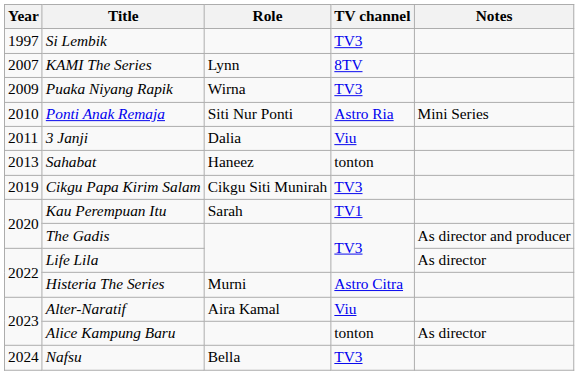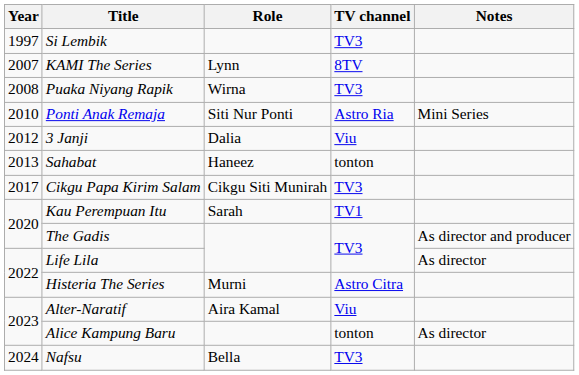Puaka Niyang Rapik | Year: 2009 -> 2008
3 Janji | Year: 2011 -> 2012
Cikgu Papa Kirim Salam | Year: 2019 -> 2017
